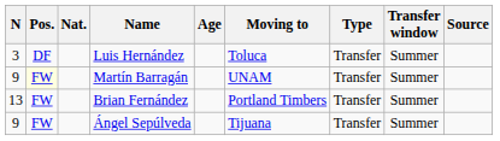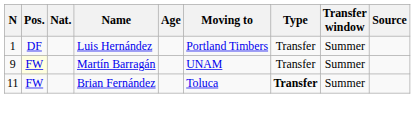Luis Hernández | N: 3 -> 1
Luis Hernández | Moving to: Toluca -> Portland Timbers
Brian Fernández | N: 13 -> 11
Brian Fernández | Moving to: Portland Timbers -> Toluca
Brian Fernández | Type: normal -> bold
- row: 9 | FW | Ángel Sepúlveda | Tijuana | Transfer | Summer
